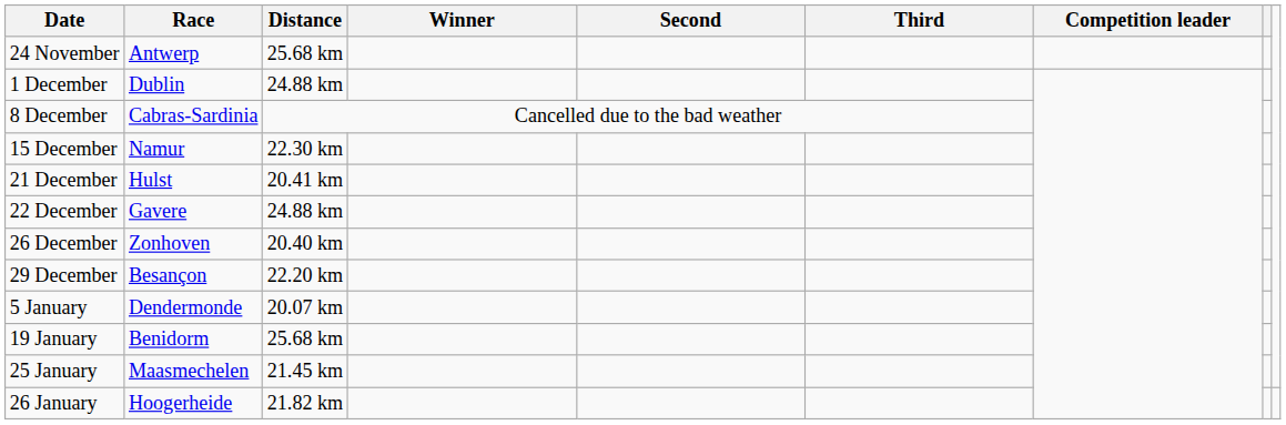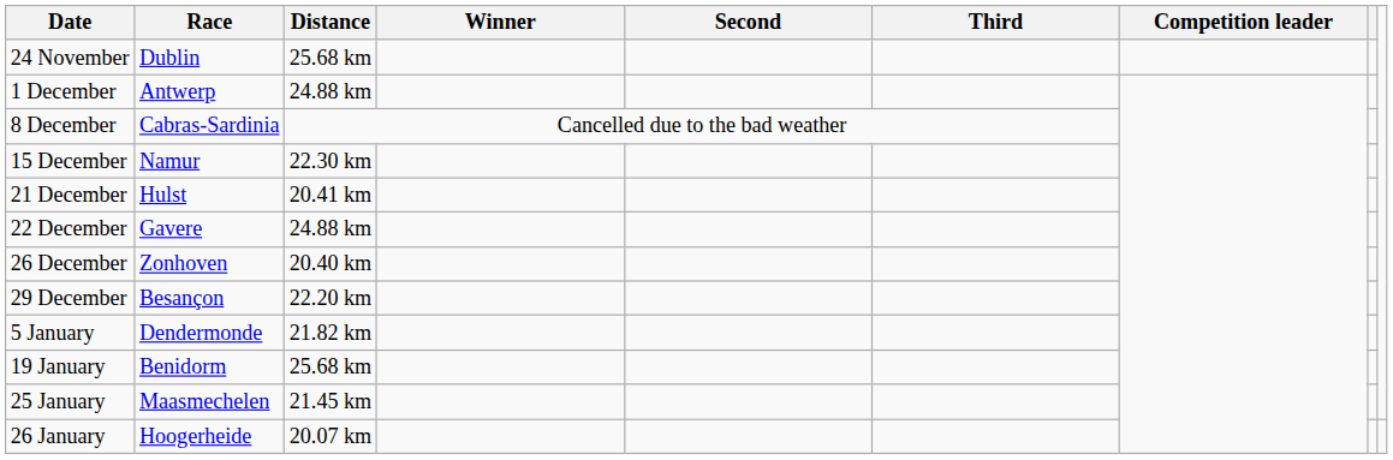24 November | Race: Antwerp -> Dublin
1 December | Race: Dublin -> Antwerp
5 January | Distance: 20.07 km -> 21.82 km
26 January | Distance: 21.82 km -> 20.07 km
